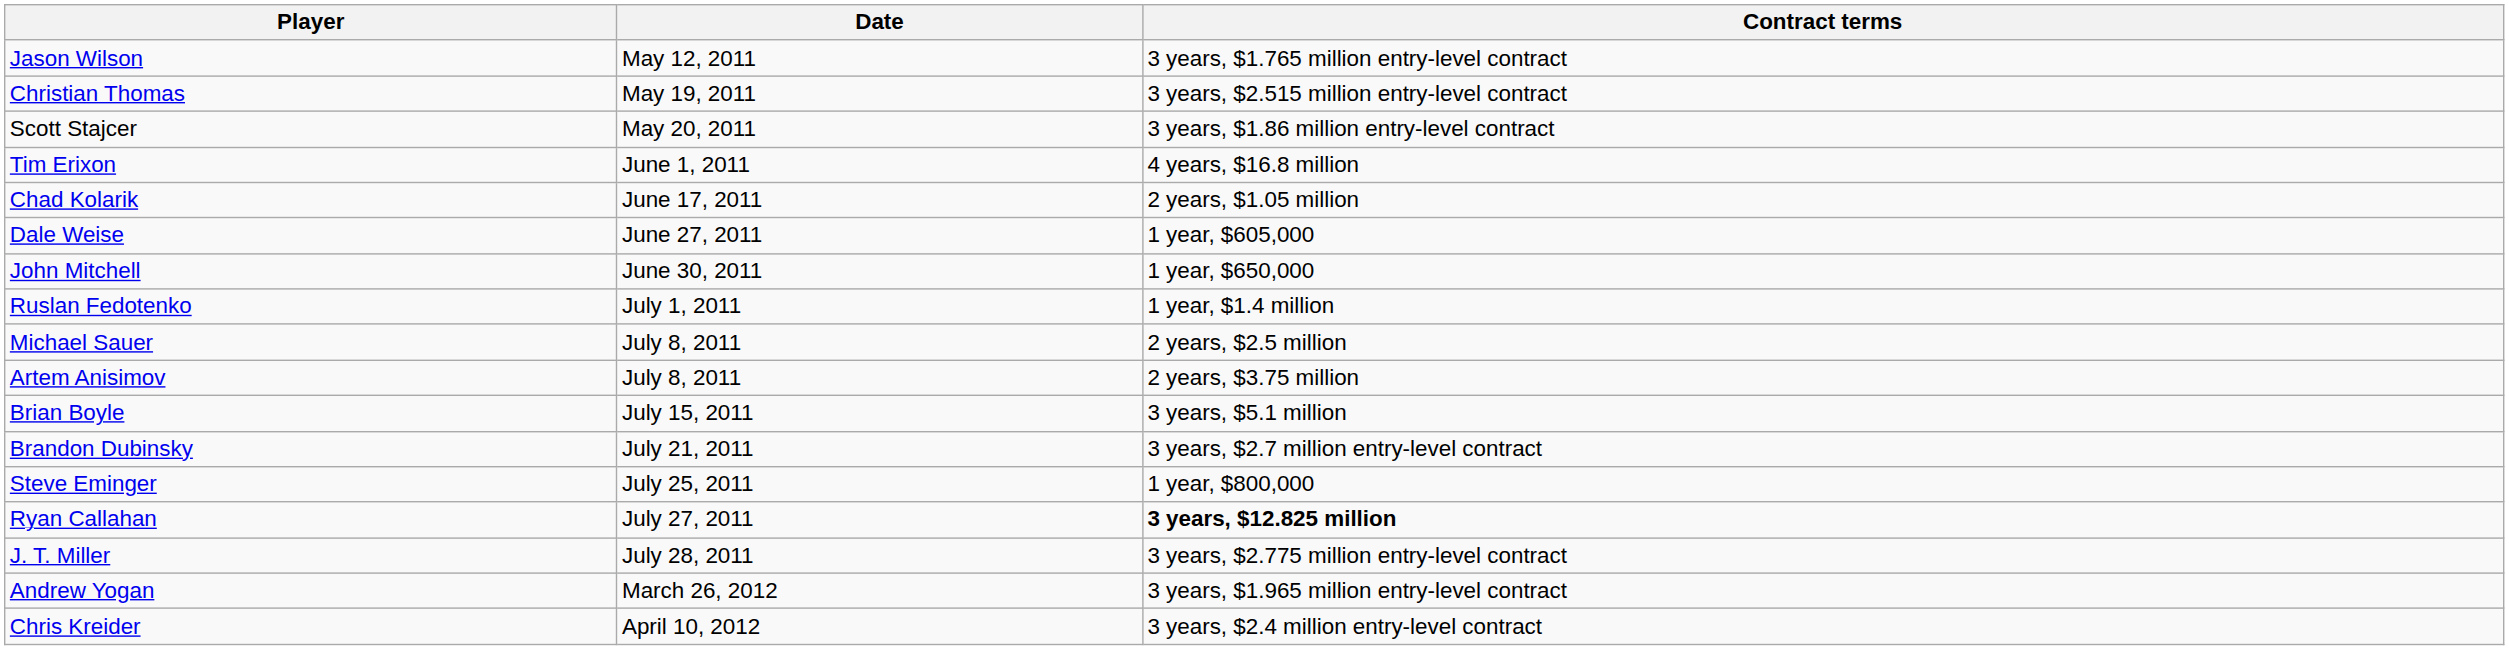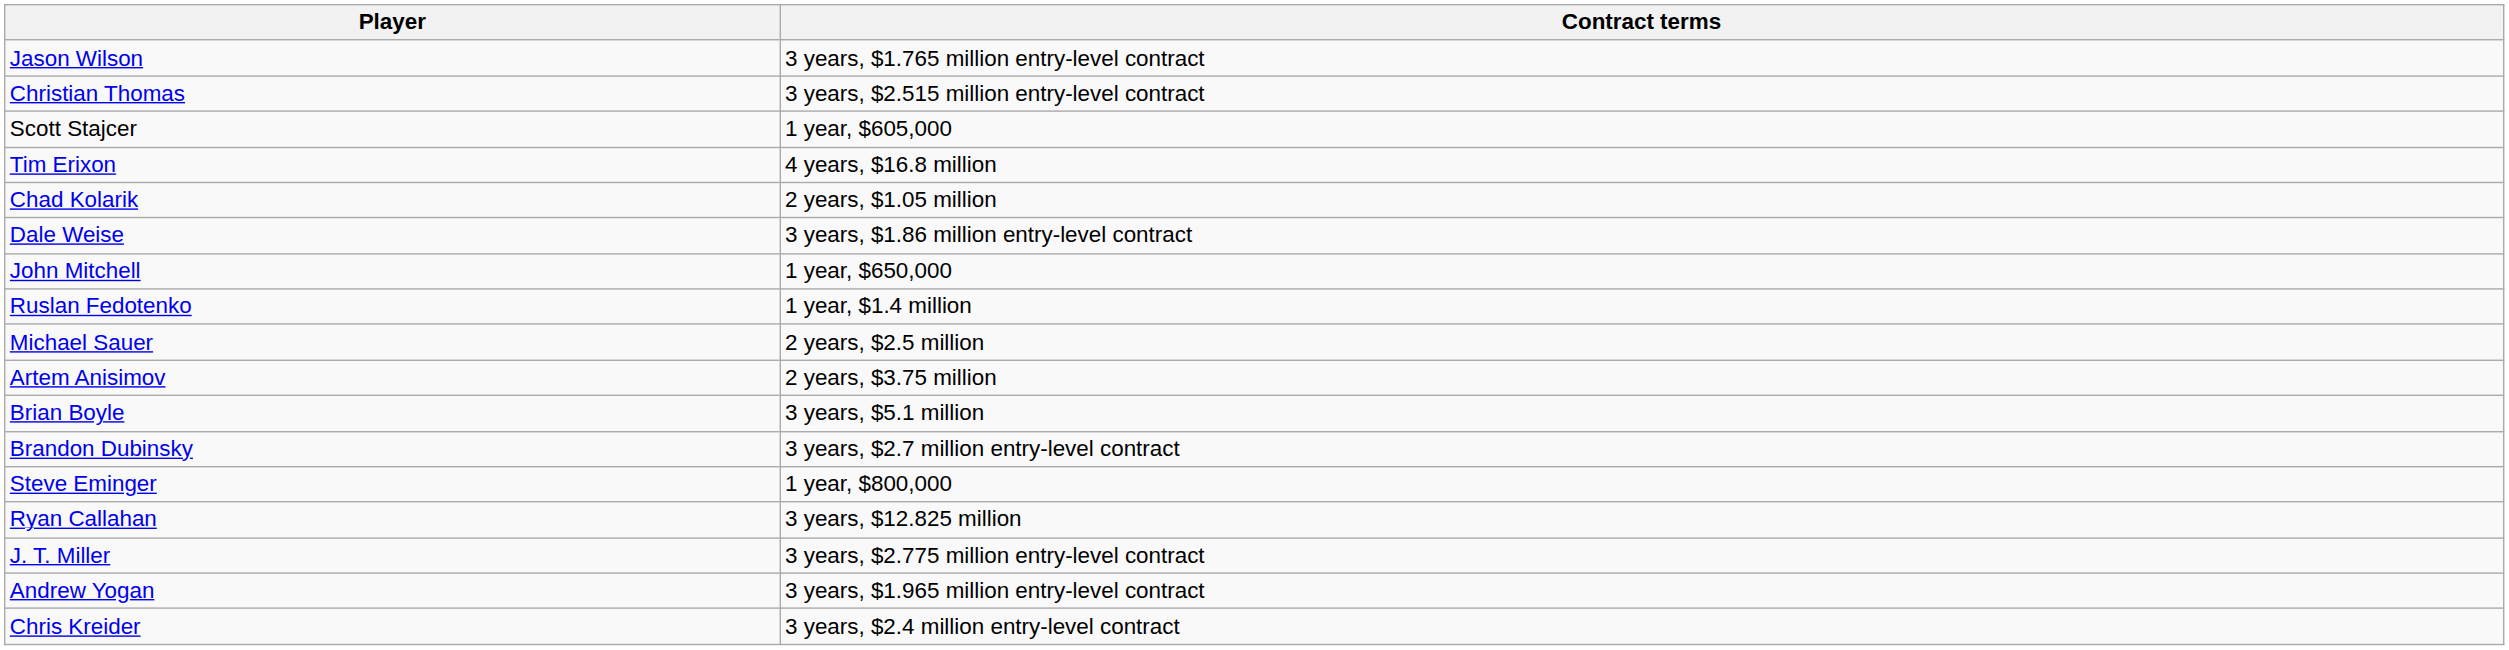- column: Date | May 12, 2011 | May 19, 2011 | May 20, 2011 | June 1, 2011 | June 17, 2011 | June 27, 2011 | June 30, 2011 | July 1, 2011 | July 8, 2011 | July 8, 2011 | July 15, 2011 | July 21, 2011 | July 25, 2011 | July 27, 2011 | July 28, 2011 | March 26, 2012 | April 10, 2012
Scott Stajcer | Contract terms: 3 years, $1.86 million entry-level contract -> 1 year, $605,000
Dale Weise | Contract terms: 1 year, $605,000 -> 3 years, $1.86 million entry-level contract
Ryan Callahan | Contract terms: bold -> normal
